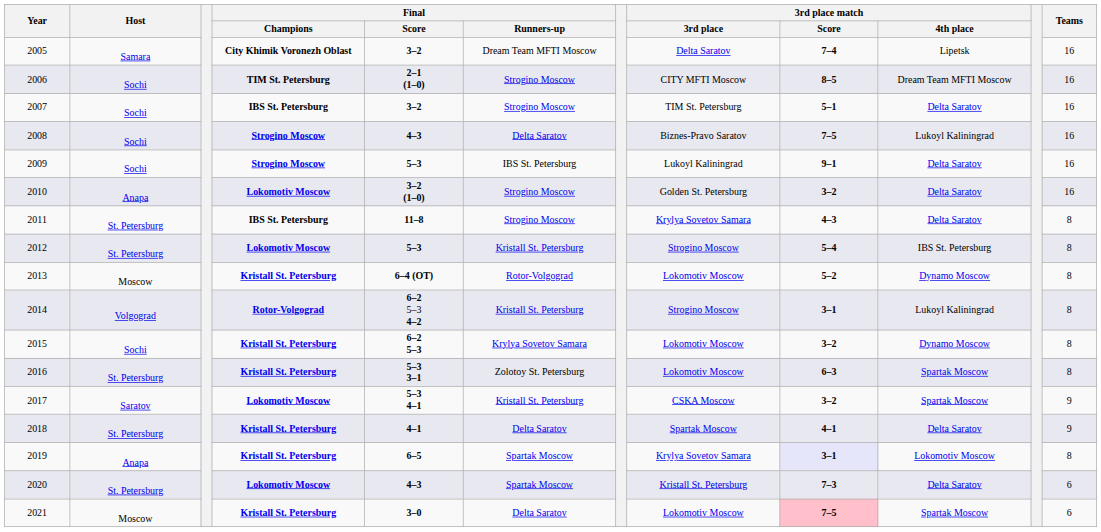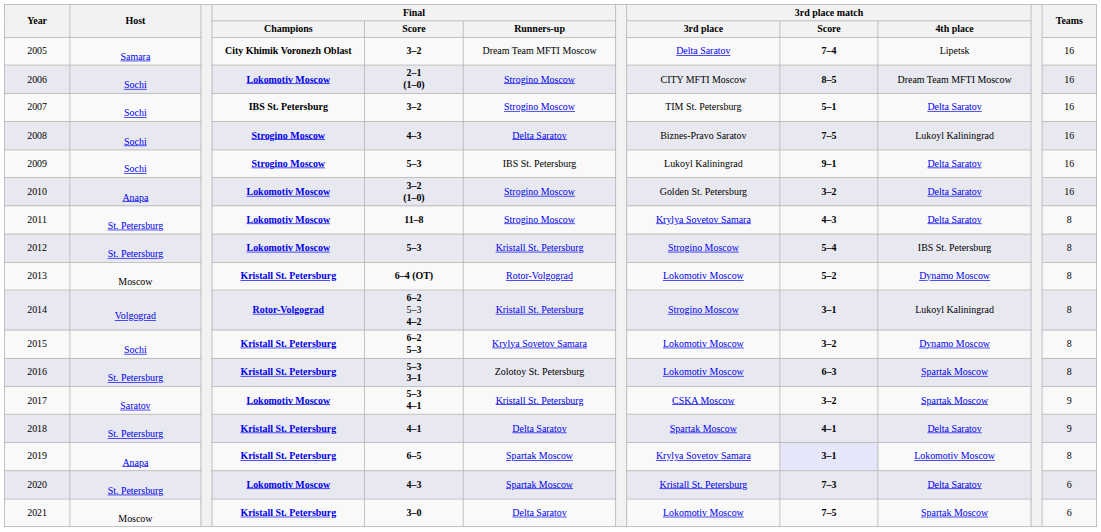2006 | Final / Champions: TIM St. Petersburg -> Lokomotiv Moscow
2011 | Final / Champions: IBS St. Petersburg -> Lokomotiv Moscow
2021 | 3rd place match / Score: pink background -> no background
